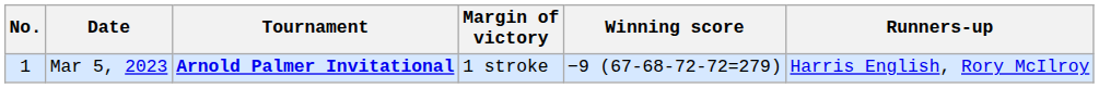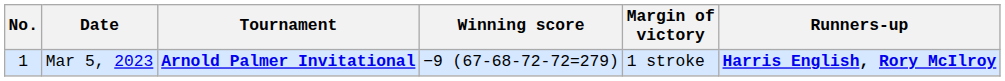columns swapped: Winning score <-> Margin of victory
Mar 5, 2023 | Runners-up: normal -> bold
